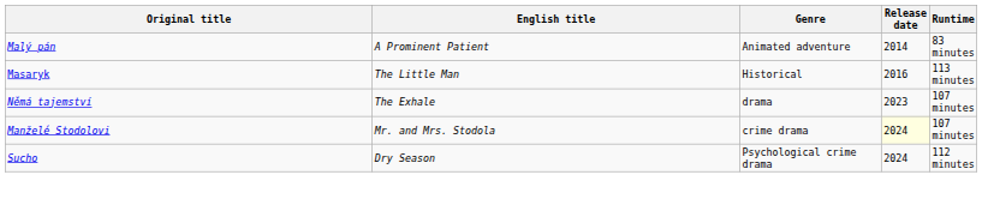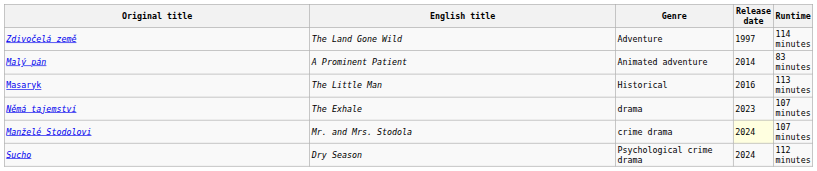+ row: Zdivočelá země | The Land Gone Wild | Adventure | 1997 | 114 minutes
